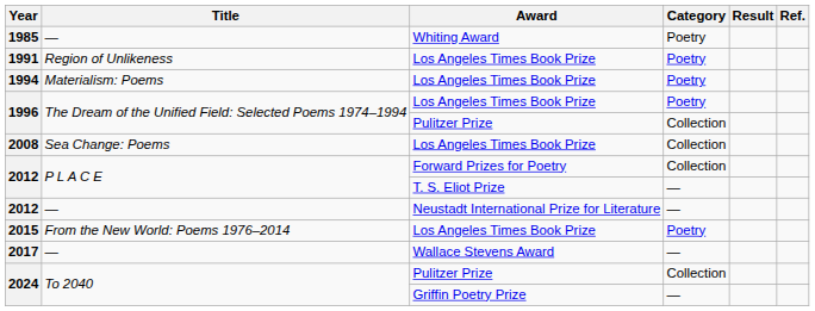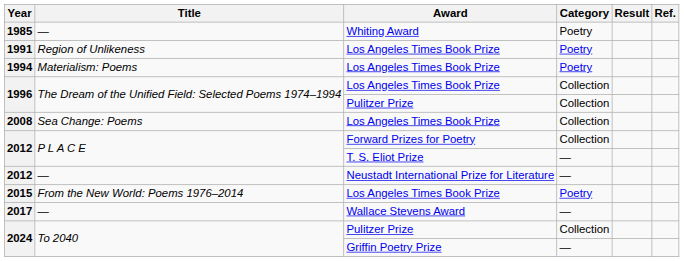1996 / Los Angeles Times Book Prize | Category: Poetry -> Collection
